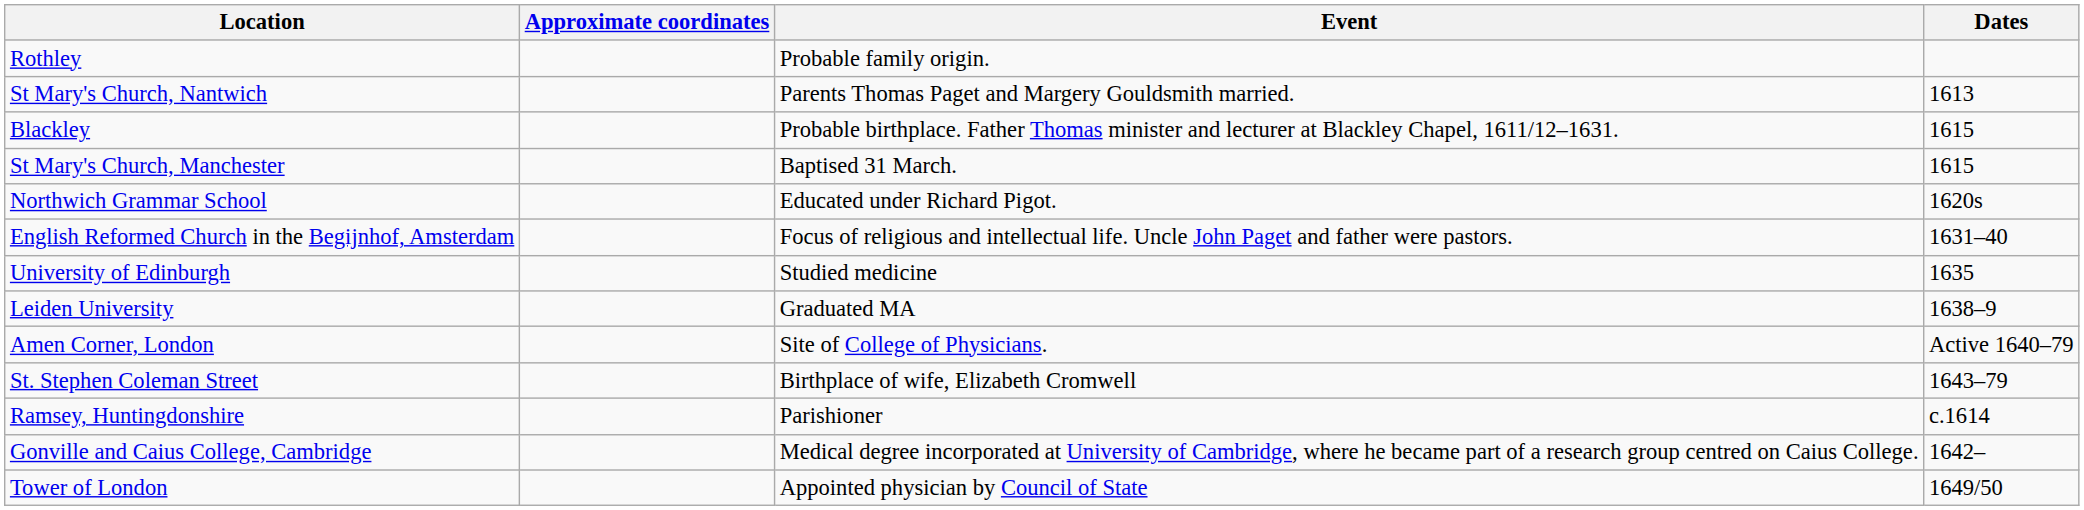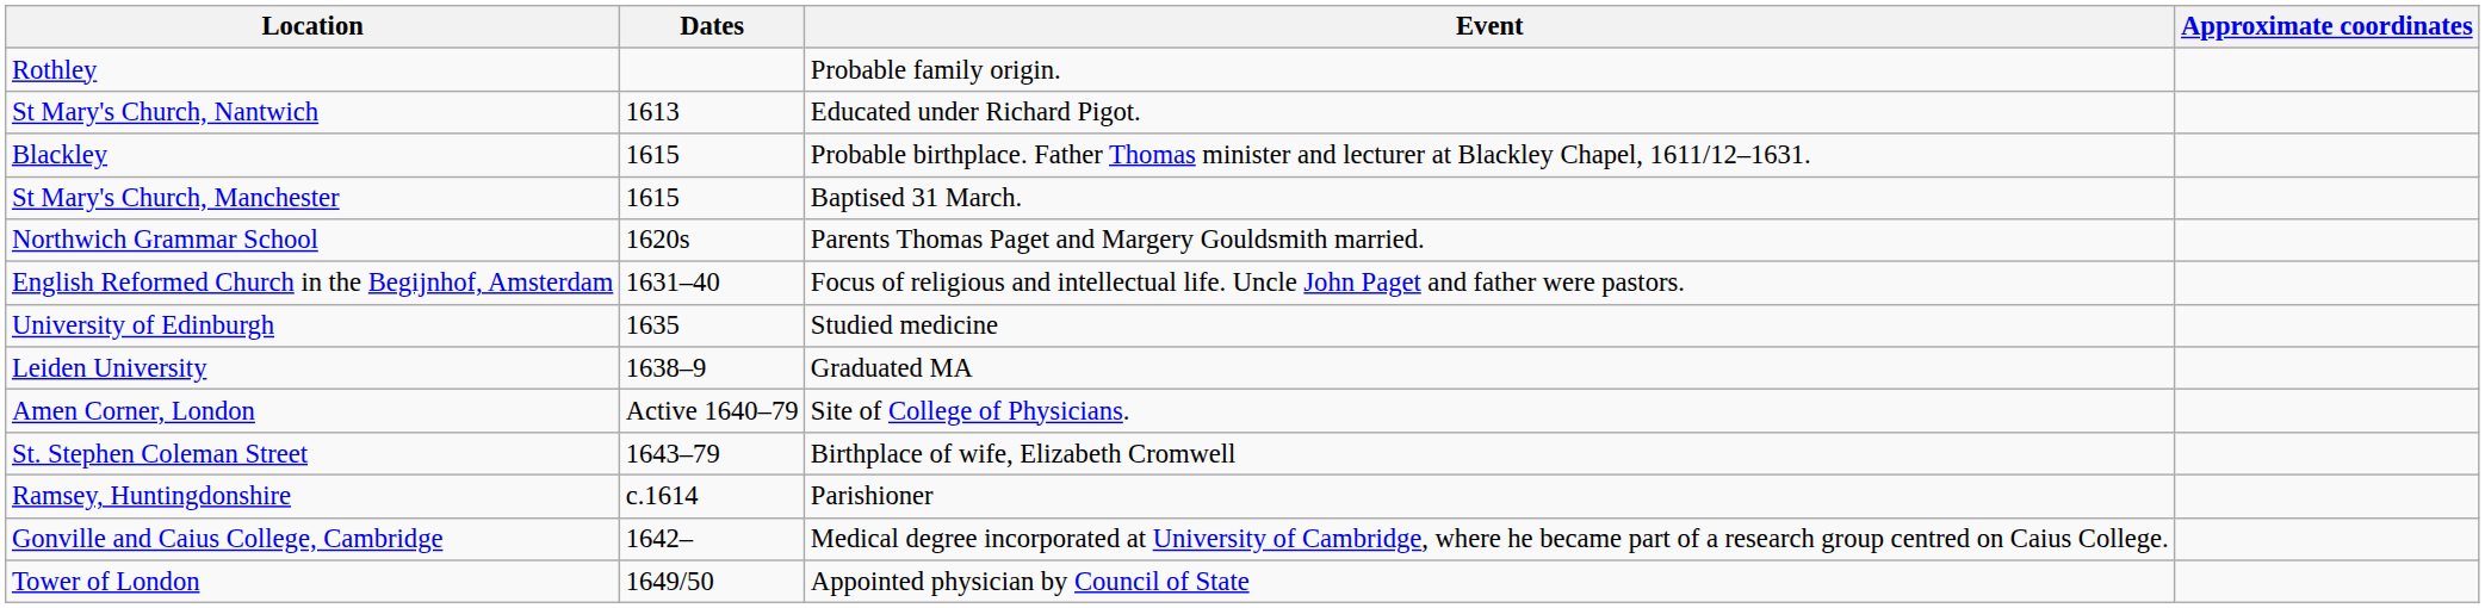columns swapped: Dates <-> Approximate coordinates
St Mary's Church, Nantwich | Event: Parents Thomas Paget and Margery Gouldsmith married. -> Educated under Richard Pigot.
Northwich Grammar School | Event: Educated under Richard Pigot. -> Parents Thomas Paget and Margery Gouldsmith married.
